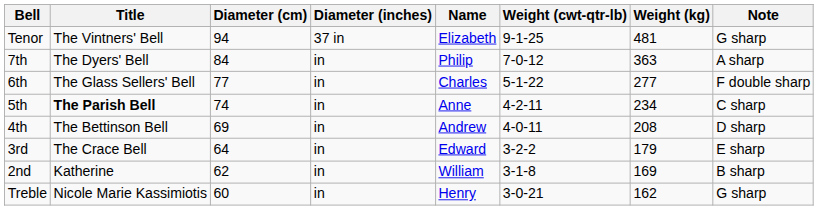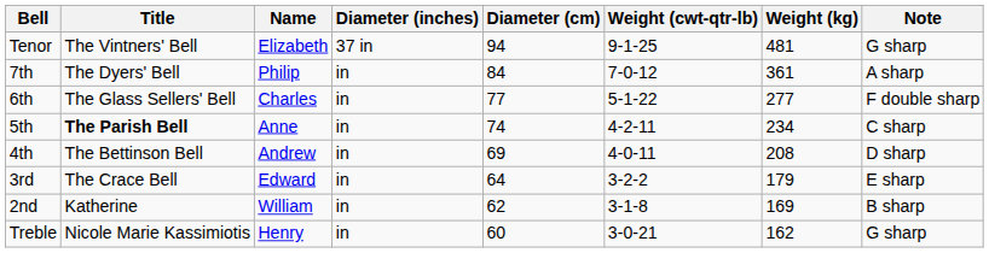columns swapped: Name <-> Diameter (cm)
7th | Weight (kg): 363 -> 361
